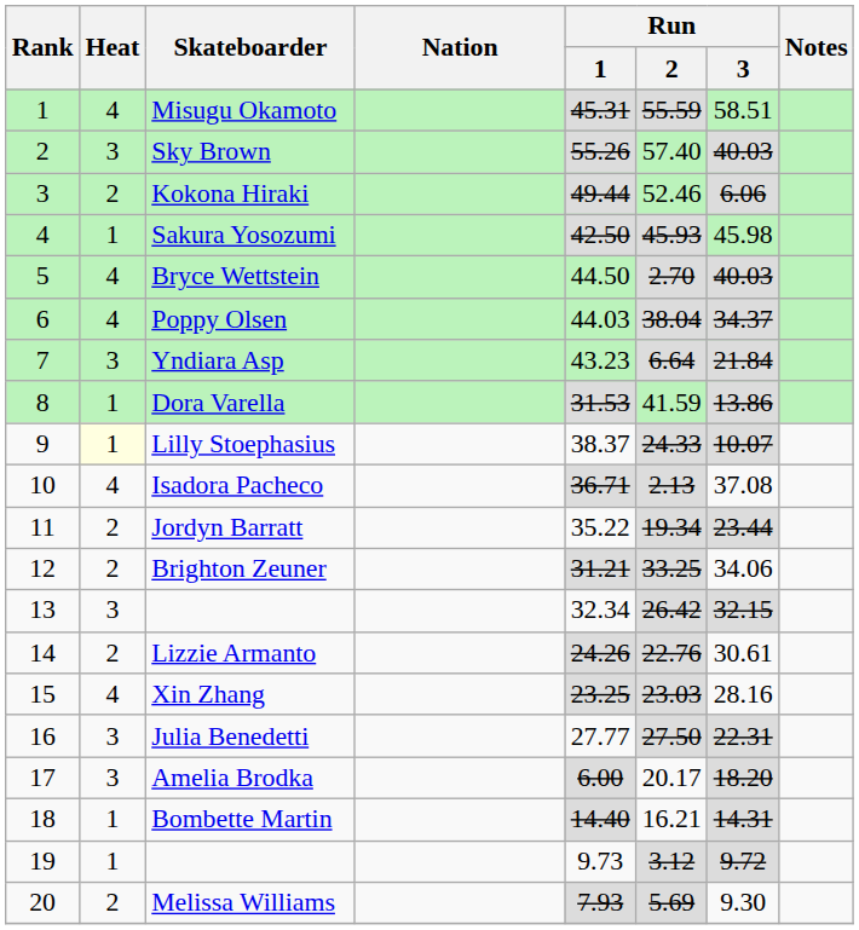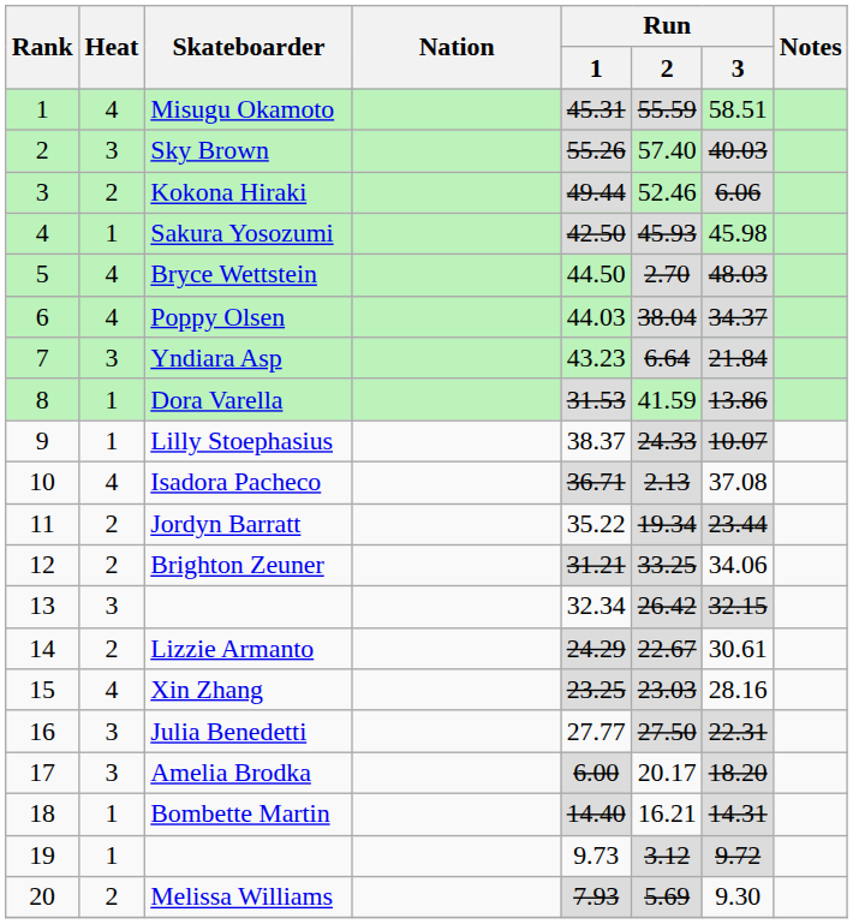Bryce Wettstein | Run / 3: 40.03 -> 48.03
Lilly Stoephasius | Heat: lightyellow background -> no background
Lizzie Armanto | Run / 1: 24.26 -> 24.29
Lizzie Armanto | Run / 2: 22.76 -> 22.67
